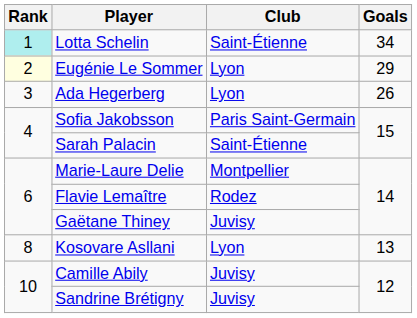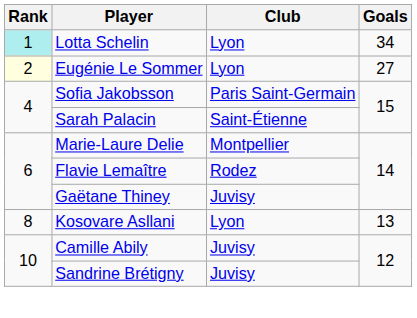Lotta Schelin | Club: Saint-Étienne -> Lyon
Eugénie Le Sommer | Goals: 29 -> 27
- row: 3 | Ada Hegerberg | Lyon | 26
